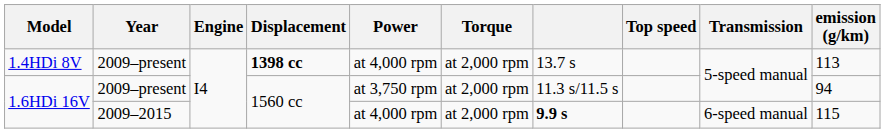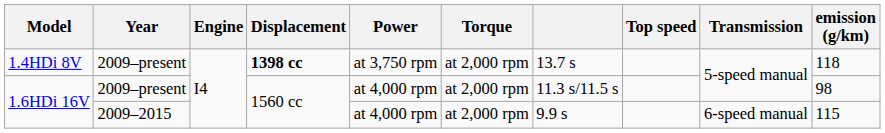1.4HDi 8V | Power: at 4,000 rpm -> at 3,750 rpm
1.4HDi 8V | emission (g/km): 113 -> 118
1.6HDi 16V / 2009–present | Power: at 3,750 rpm -> at 4,000 rpm
1.6HDi 16V / 2009–present | emission (g/km): 94 -> 98
1.6HDi 16V / 2009–2015 | column 7: bold -> normal
